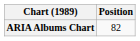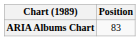ARIA Albums Chart | Position: 82 -> 83
